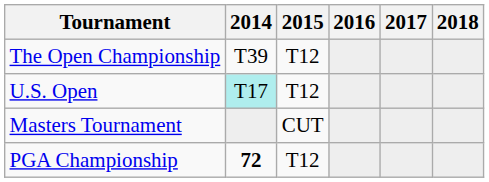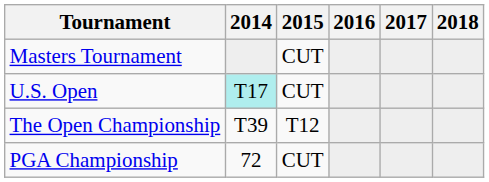rows swapped: Masters Tournament <-> The Open Championship
U.S. Open | 2015: T12 -> CUT
PGA Championship | 2014: bold -> normal
PGA Championship | 2015: T12 -> CUT
